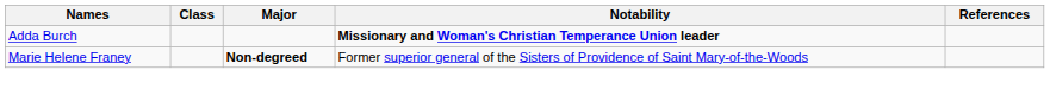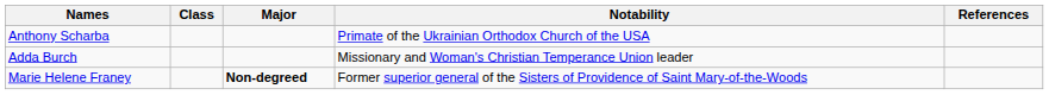+ row: Anthony Scharba | Primate of the Ukrainian Orthodox Church of the USA
Adda Burch | Notability: bold -> normal
